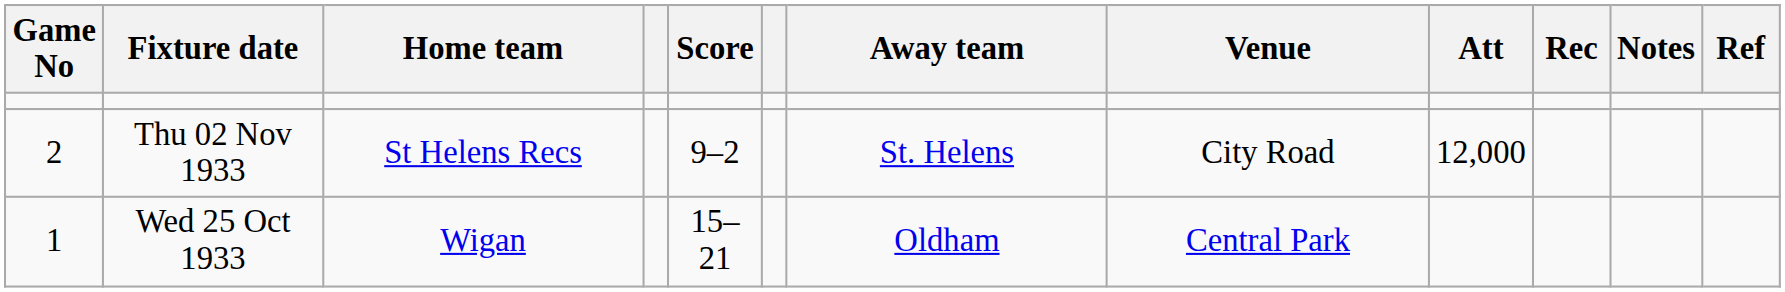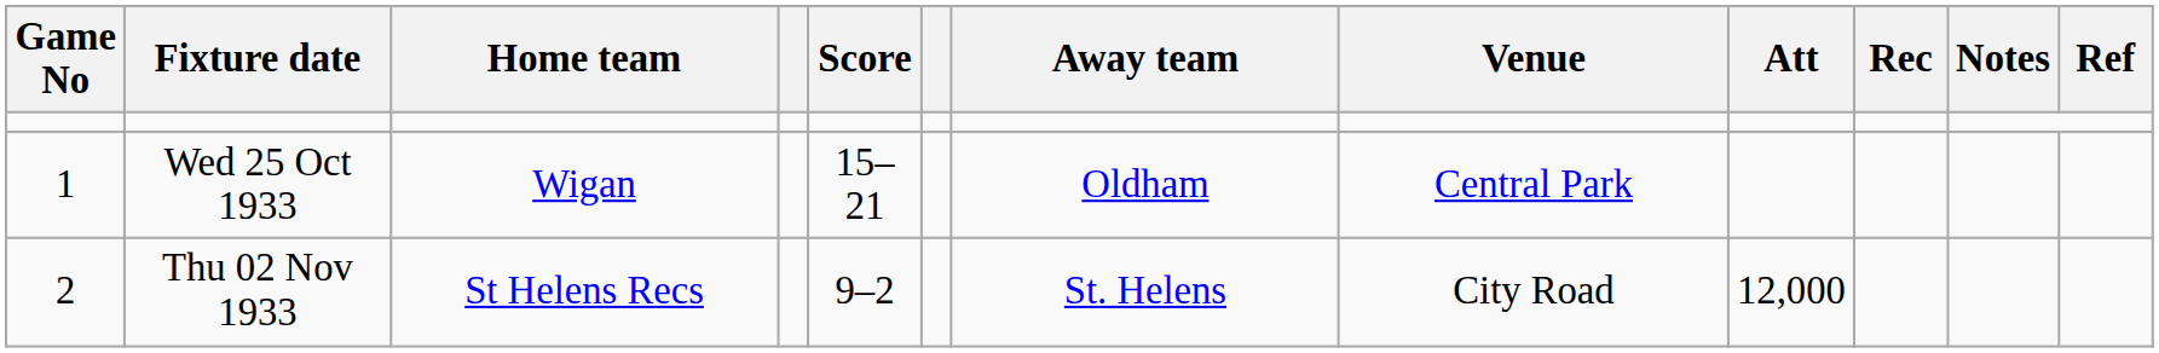rows swapped: Wed 25 Oct 1933 <-> Thu 02 Nov 1933
